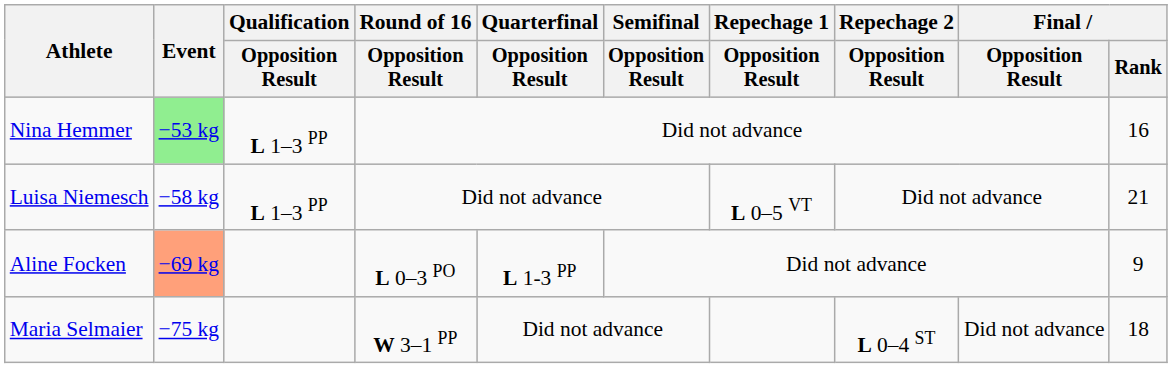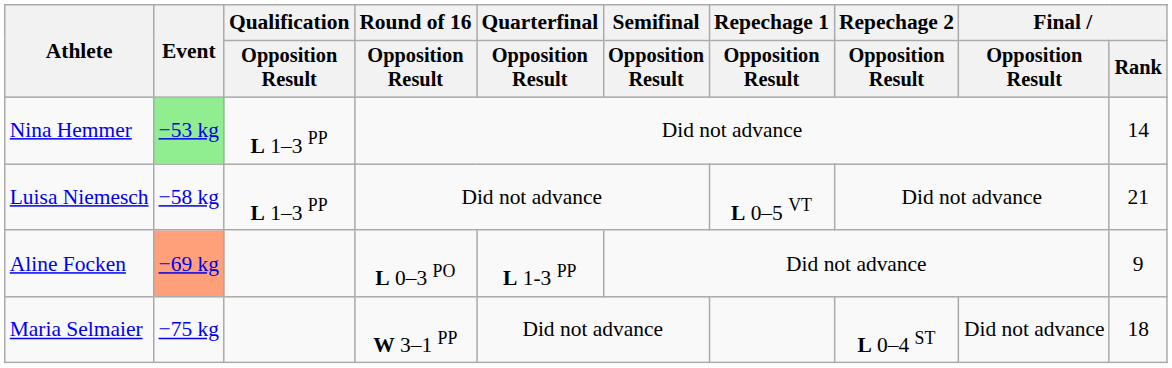Nina Hemmer | Final / Rank: 16 -> 14
